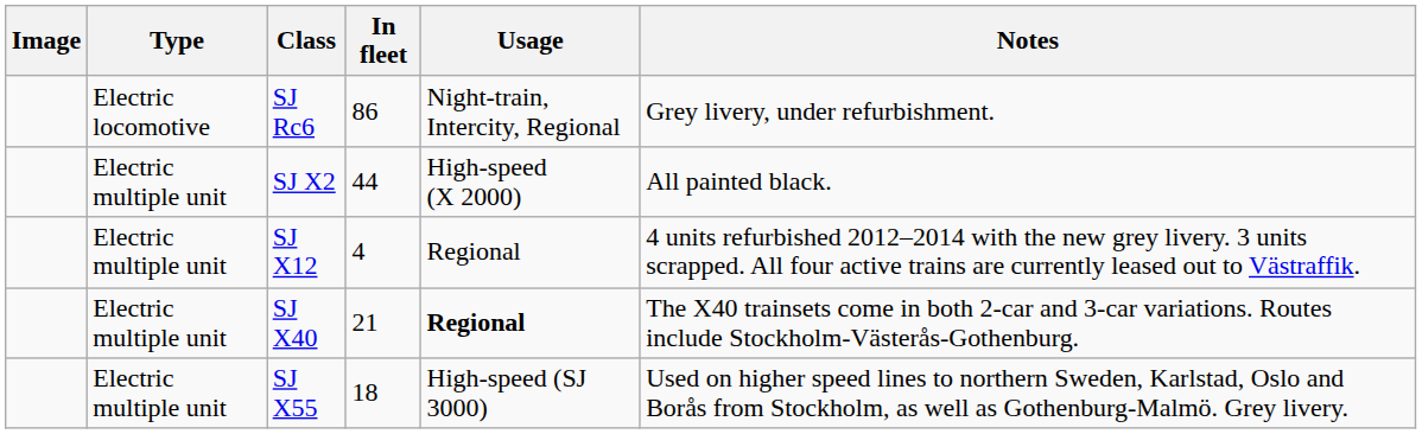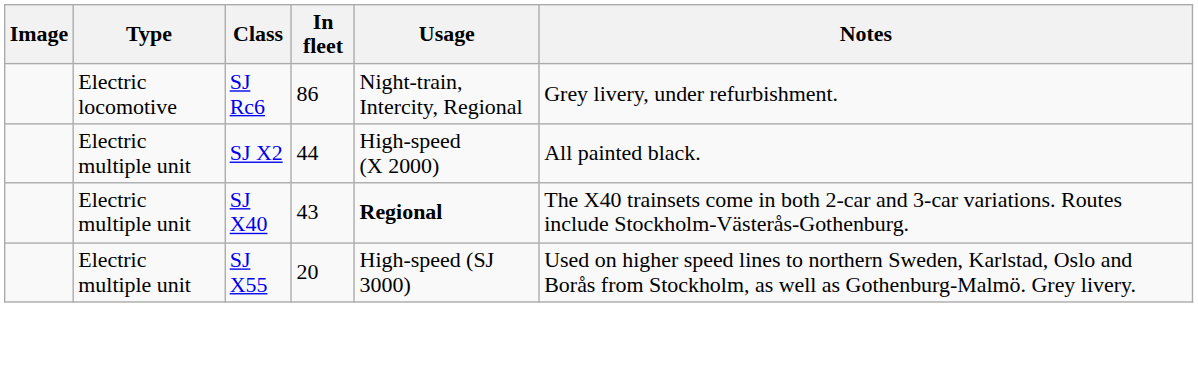- row: Electric multiple unit | SJ X12 | 4 | Regional | 4 units refurbished 2012–2014 with the new grey livery. 3 units scrapped. All four active trains are currently leased out to Västraffik.
SJ X40 | In fleet: 21 -> 43
SJ X55 | In fleet: 18 -> 20
